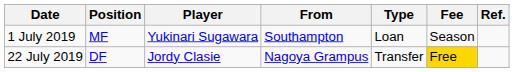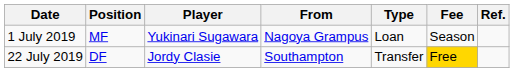1 July 2019 | From: Southampton -> Nagoya Grampus
22 July 2019 | From: Nagoya Grampus -> Southampton
